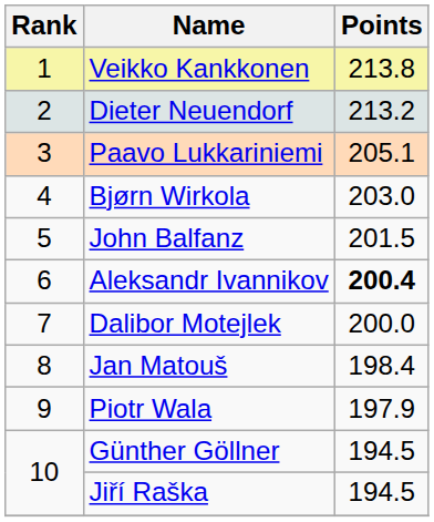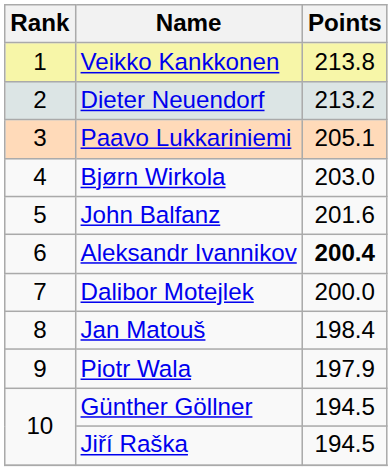John Balfanz | Points: 201.5 -> 201.6
